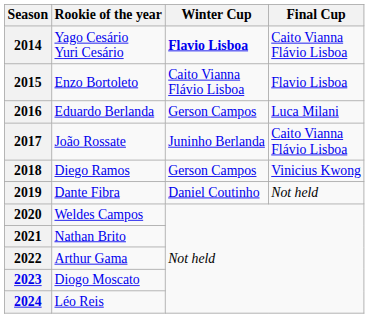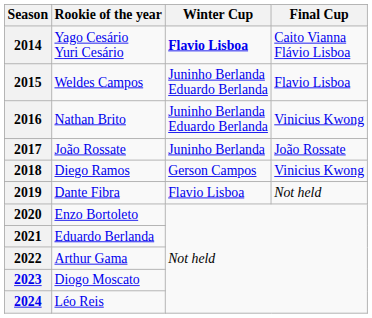2015 | Rookie of the year: Enzo Bortoleto -> Weldes Campos
2015 | Winter Cup: Caito Vianna Flávio Lisboa -> Juninho Berlanda Eduardo Berlanda
2016 | Rookie of the year: Eduardo Berlanda -> Nathan Brito
2016 | Winter Cup: Gerson Campos -> Juninho Berlanda Eduardo Berlanda
2016 | Final Cup: Luca Milani -> Vinicius Kwong
2017 | Final Cup: Caito Vianna Flávio Lisboa -> João Rossate
2019 | Winter Cup: Daniel Coutinho -> Flavio Lisboa
2020 | Rookie of the year: Weldes Campos -> Enzo Bortoleto
2021 | Rookie of the year: Nathan Brito -> Eduardo Berlanda
